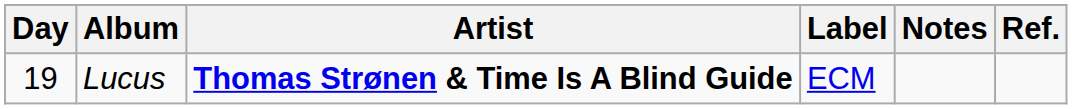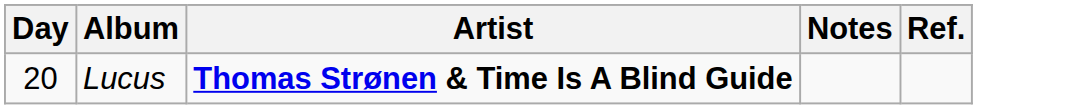- column: Label | ECM
Lucus | Day: 19 -> 20
